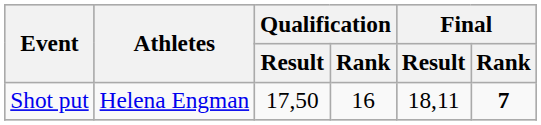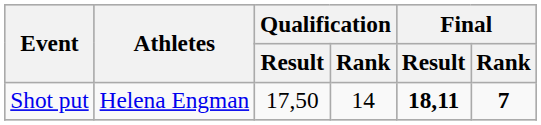Shot put | Qualification / Rank: 16 -> 14
Shot put | Final / Result: normal -> bold
